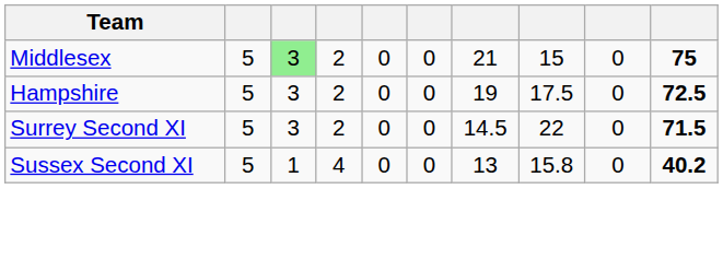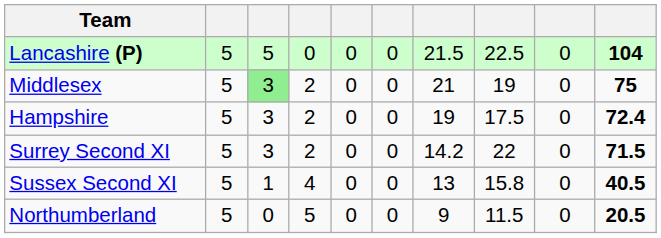+ row: Lancashire (P) | 5 | 5 | 0 | 0 | 0 | 21.5 | 22.5 | 0 | 104
Middlesex | column 8: 15 -> 19
Hampshire | column 10: 72.5 -> 72.4
Surrey Second XI | column 7: 14.5 -> 14.2
Sussex Second XI | column 10: 40.2 -> 40.5
+ row: Northumberland | 5 | 0 | 5 | 0 | 0 | 9 | 11.5 | 0 | 20.5
